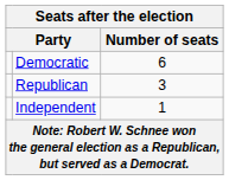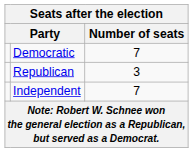Democratic | Number of seats: 6 -> 7
Independent | Number of seats: 1 -> 7
